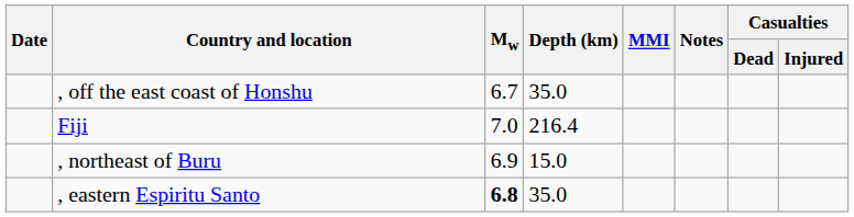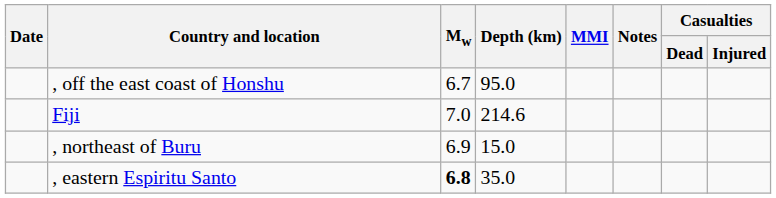, off the east coast of Honshu | Depth (km): 35.0 -> 95.0
Fiji | Depth (km): 216.4 -> 214.6
